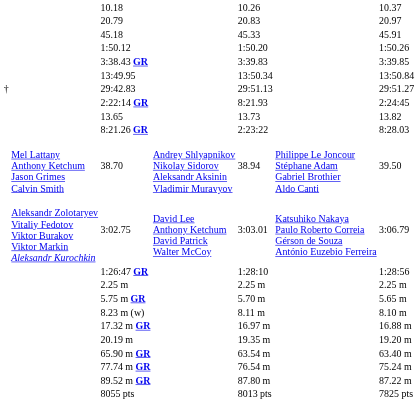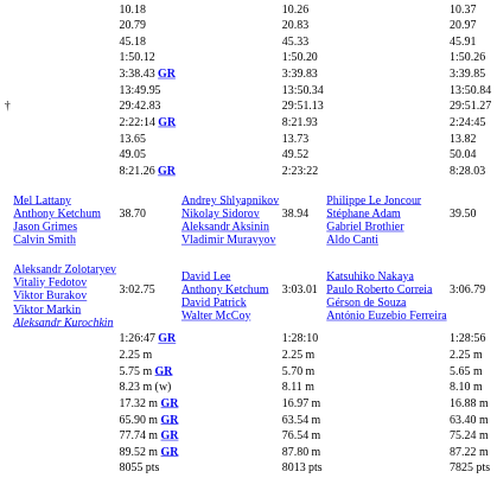+ row: 49.05 | 49.52 | 50.04
- row: 20.19 m | 19.35 m | 19.20 m
